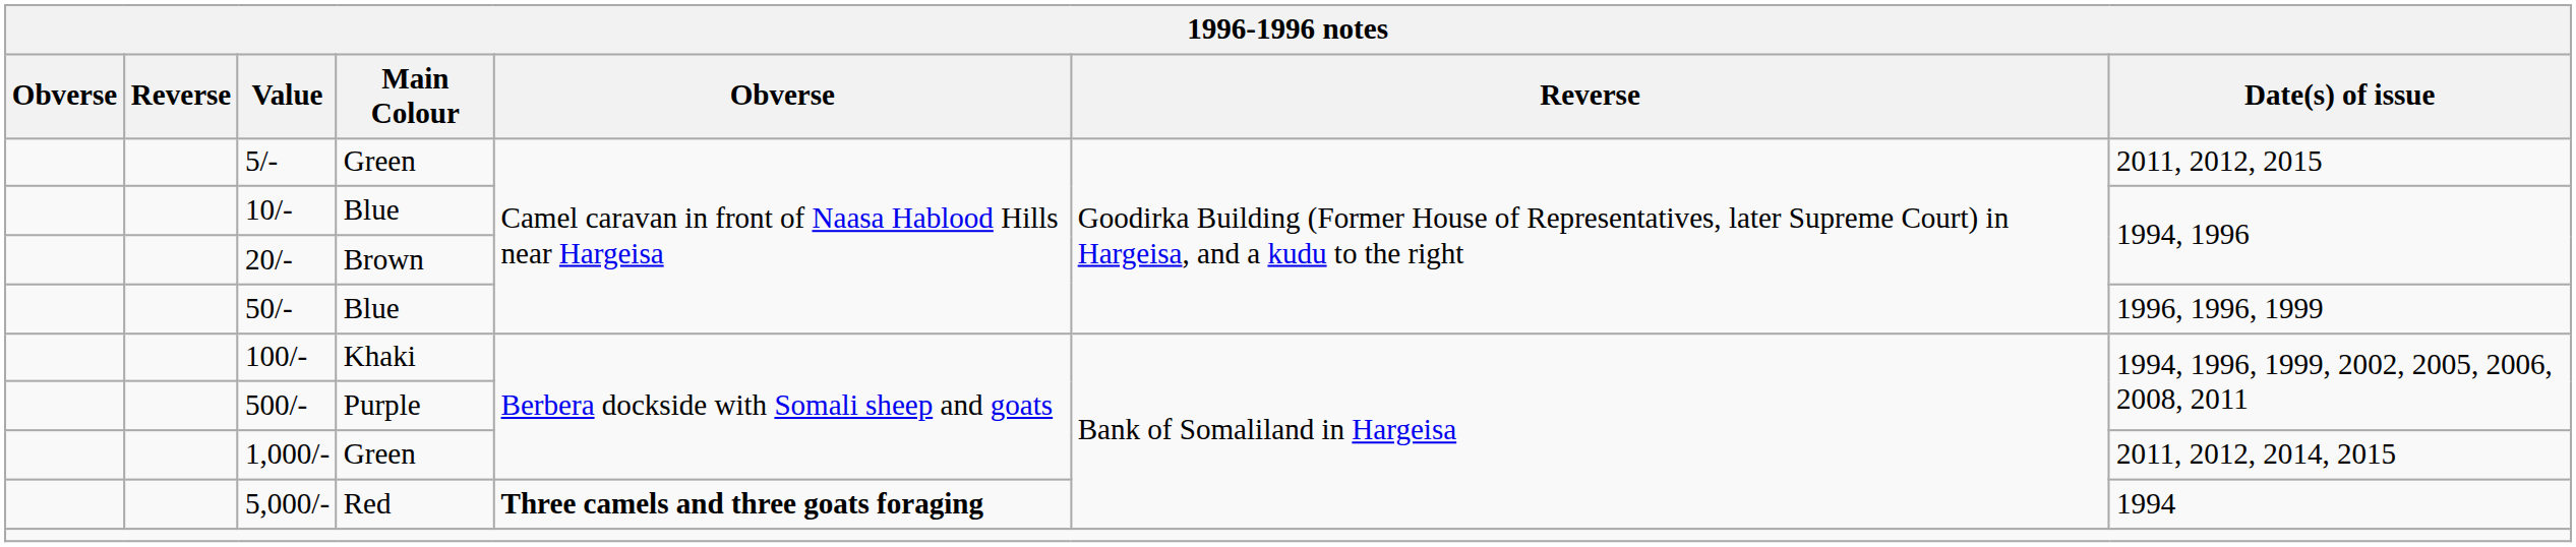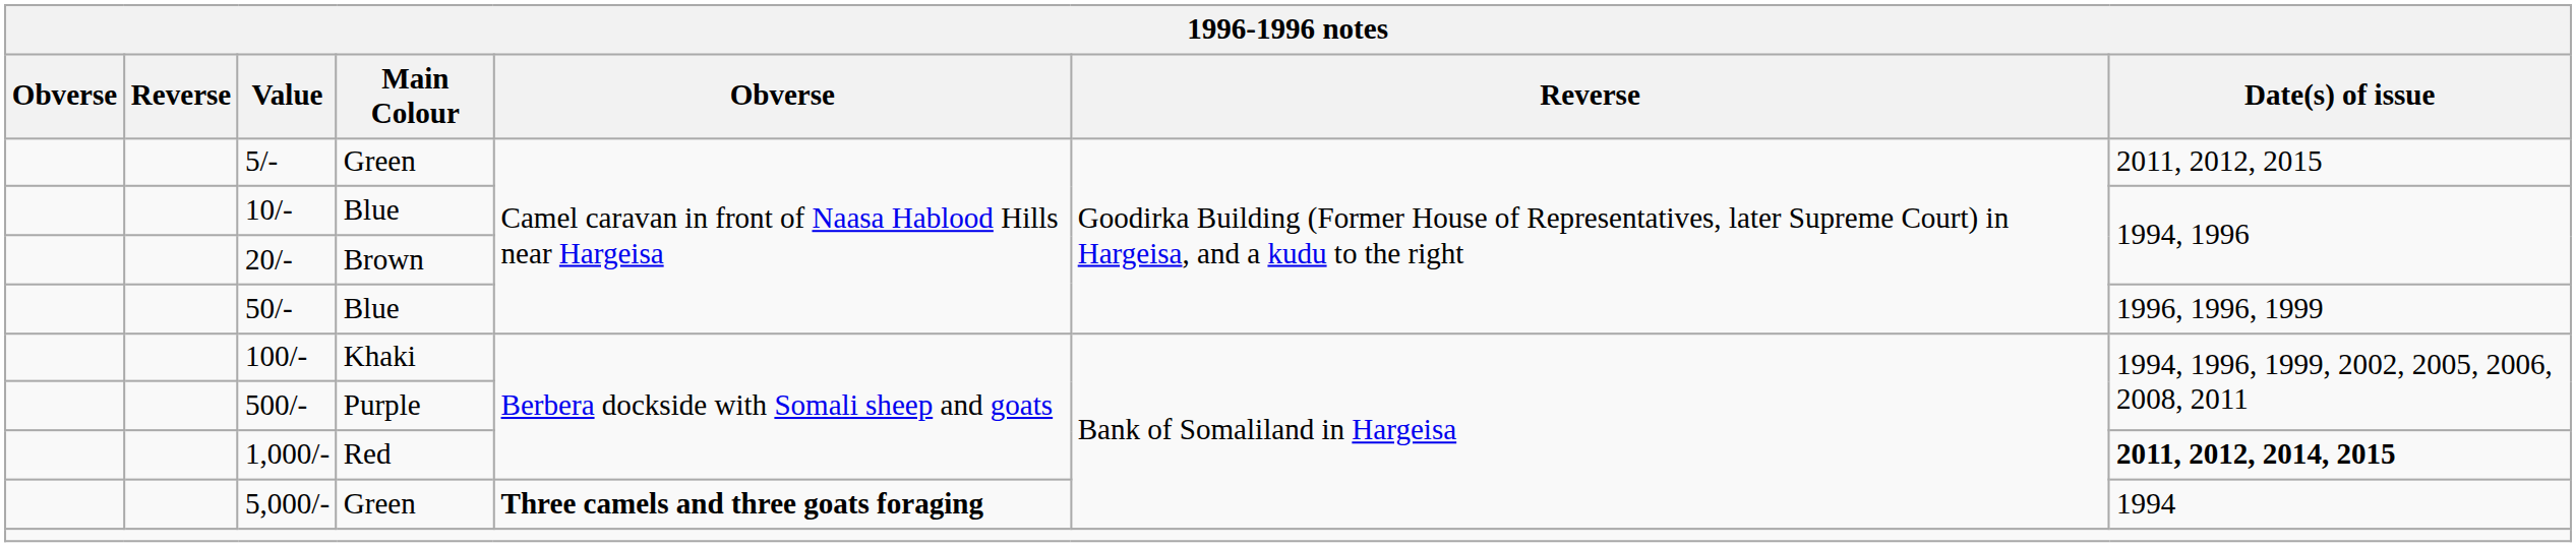1,000/- | Main Colour: Green -> Red
1,000/- | Date(s) of issue: normal -> bold
5,000/- | Main Colour: Red -> Green
